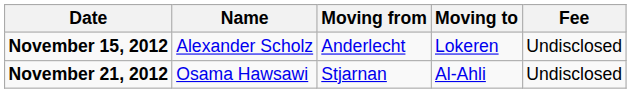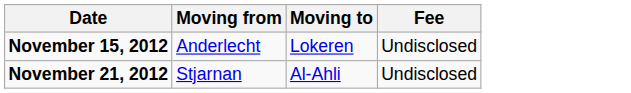- column: Name | Alexander Scholz | Osama Hawsawi
